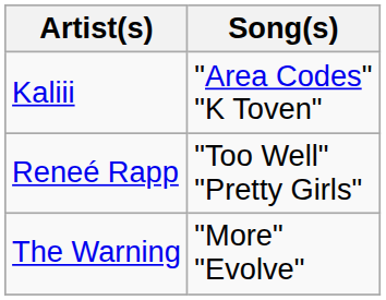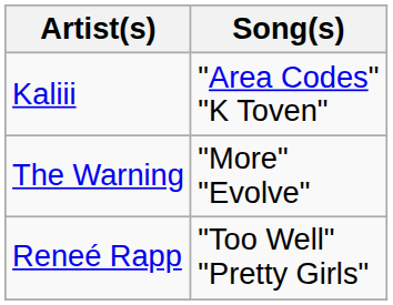rows swapped: Reneé Rapp <-> The Warning
